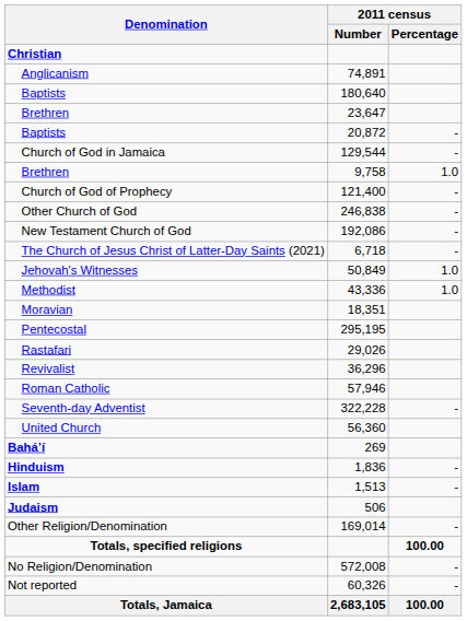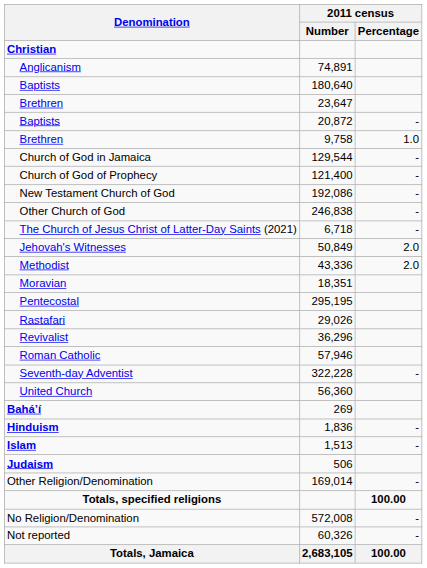rows swapped: Brethren / 9,758 <-> Church of God in Jamaica
rows swapped: New Testament Church of God <-> Other Church of God
Jehovah's Witnesses | 2011 census / Percentage: 1.0 -> 2.0
Methodist | 2011 census / Percentage: 1.0 -> 2.0
